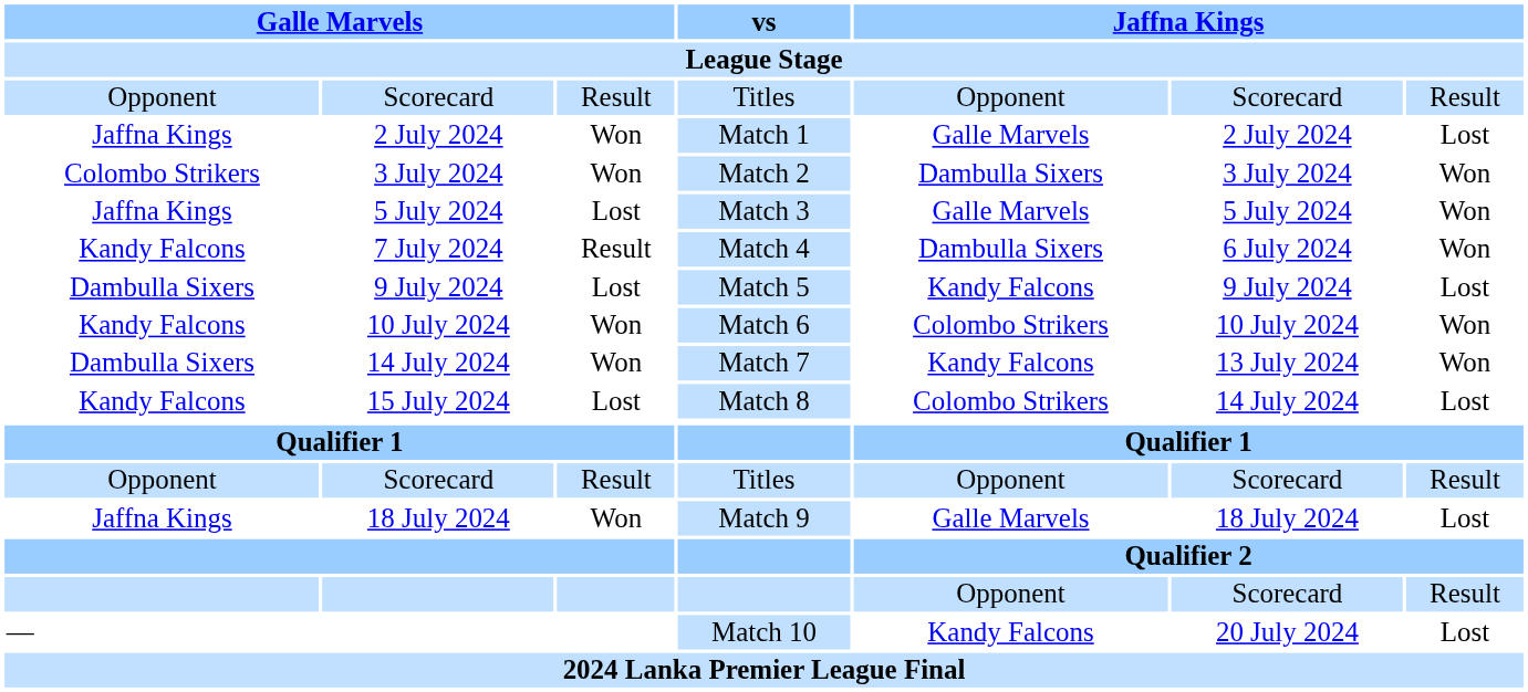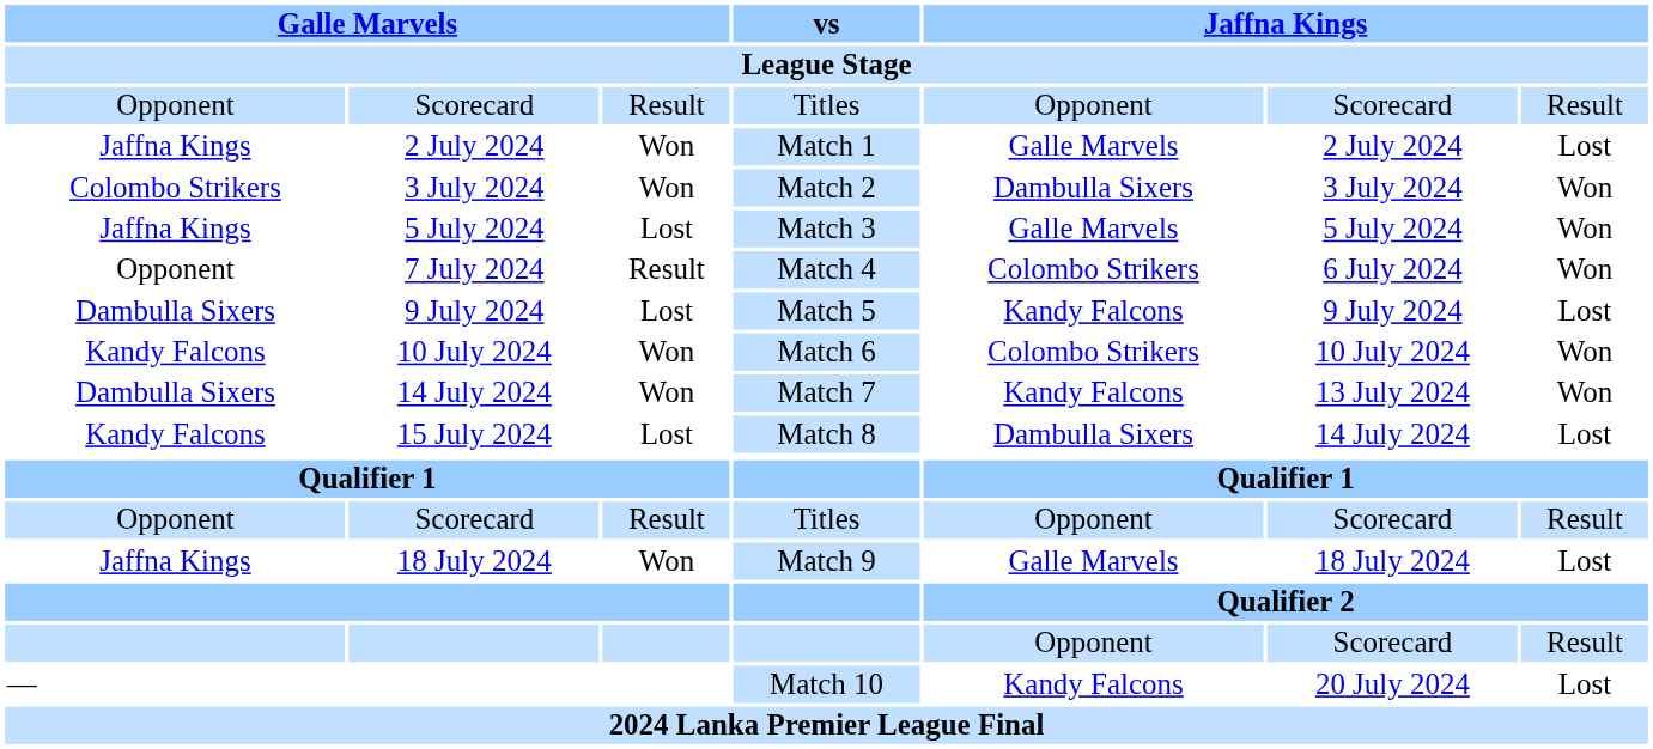7 July 2024 | column 1: Kandy Falcons -> Opponent
7 July 2024 | column 5: Dambulla Sixers -> Colombo Strikers
15 July 2024 | column 5: Colombo Strikers -> Dambulla Sixers
